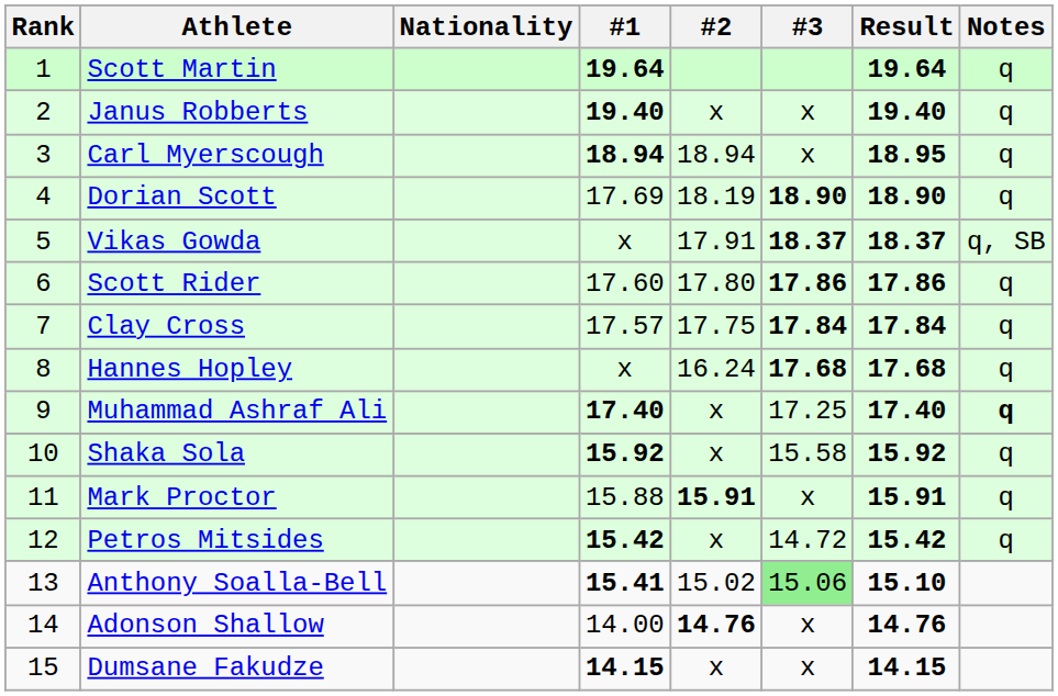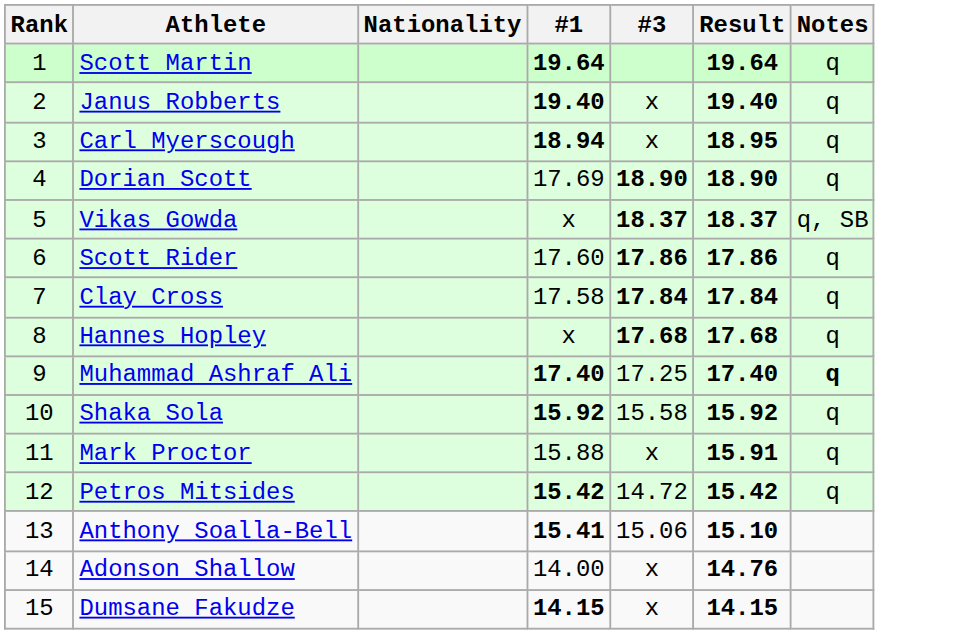- column: #2 | x | 18.94 | 18.19 | 17.91 | 17.80 | 17.75 | 16.24 | x | x | 15.91 | x | 15.02 | 14.76 | x
Clay Cross | #1: 17.57 -> 17.58
Anthony Soalla-Bell | #3: lightgreen background -> no background
